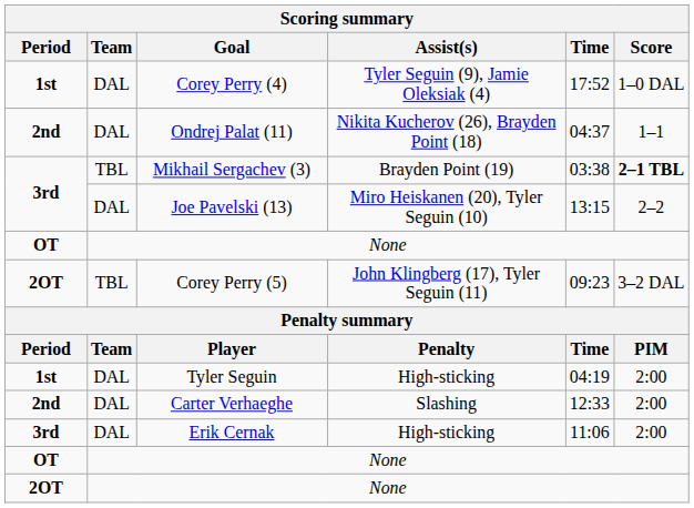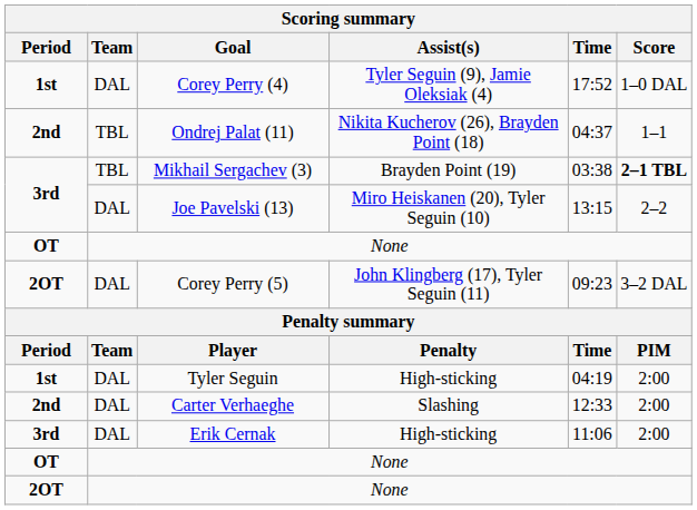Ondrej Palat (11) | Team: DAL -> TBL
Corey Perry (5) | Team: TBL -> DAL
